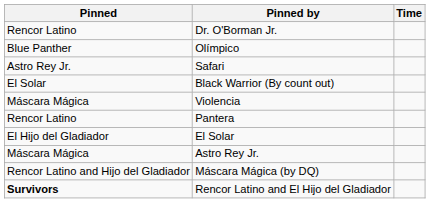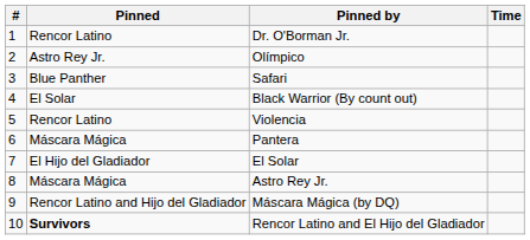+ column: # | 1 | 2 | 3 | 4 | 5 | 6 | 7 | 8 | 9 | 10
Olímpico | Pinned: Blue Panther -> Astro Rey Jr.
Safari | Pinned: Astro Rey Jr. -> Blue Panther
Violencia | Pinned: Máscara Mágica -> Rencor Latino
Pantera | Pinned: Rencor Latino -> Máscara Mágica
